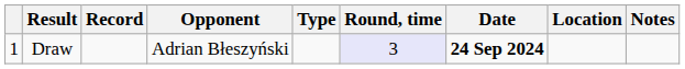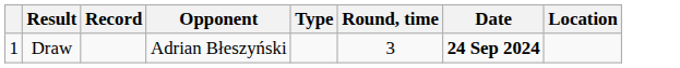- column: Notes
Draw | Round, time: lavender background -> no background
